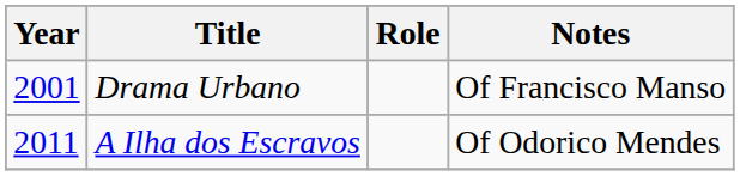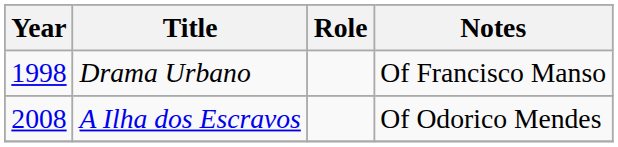Drama Urbano | Year: 2001 -> 1998
A Ilha dos Escravos | Year: 2011 -> 2008
